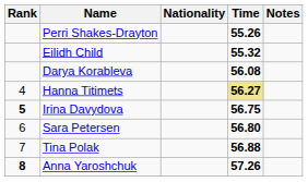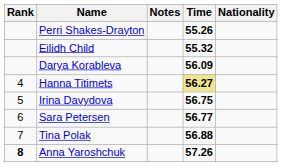columns swapped: Nationality <-> Notes
Darya Korableva | Time: 56.08 -> 56.09
Irina Davydova | Rank: bold -> normal
Sara Petersen | Time: 56.80 -> 56.77
